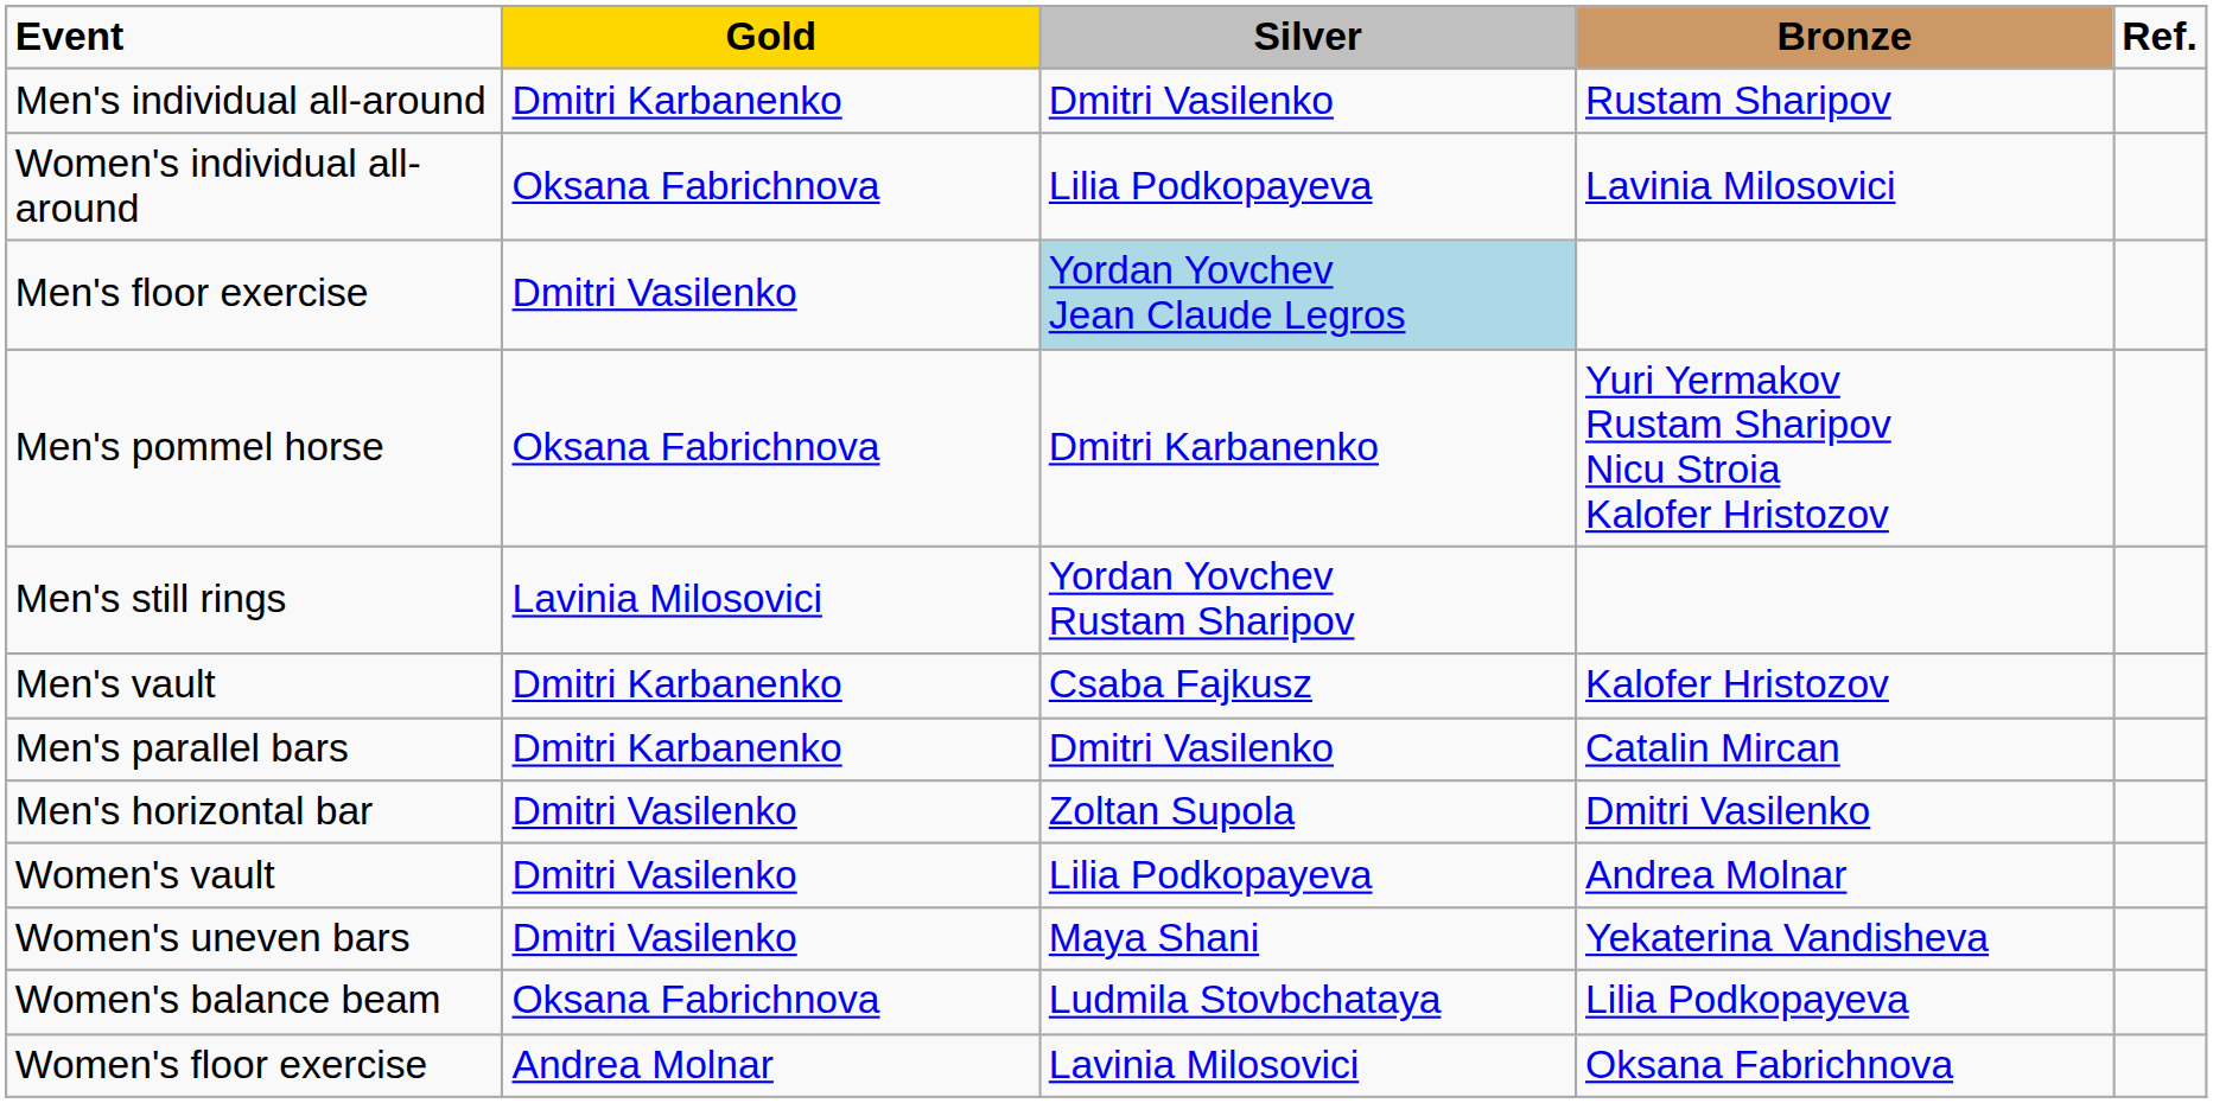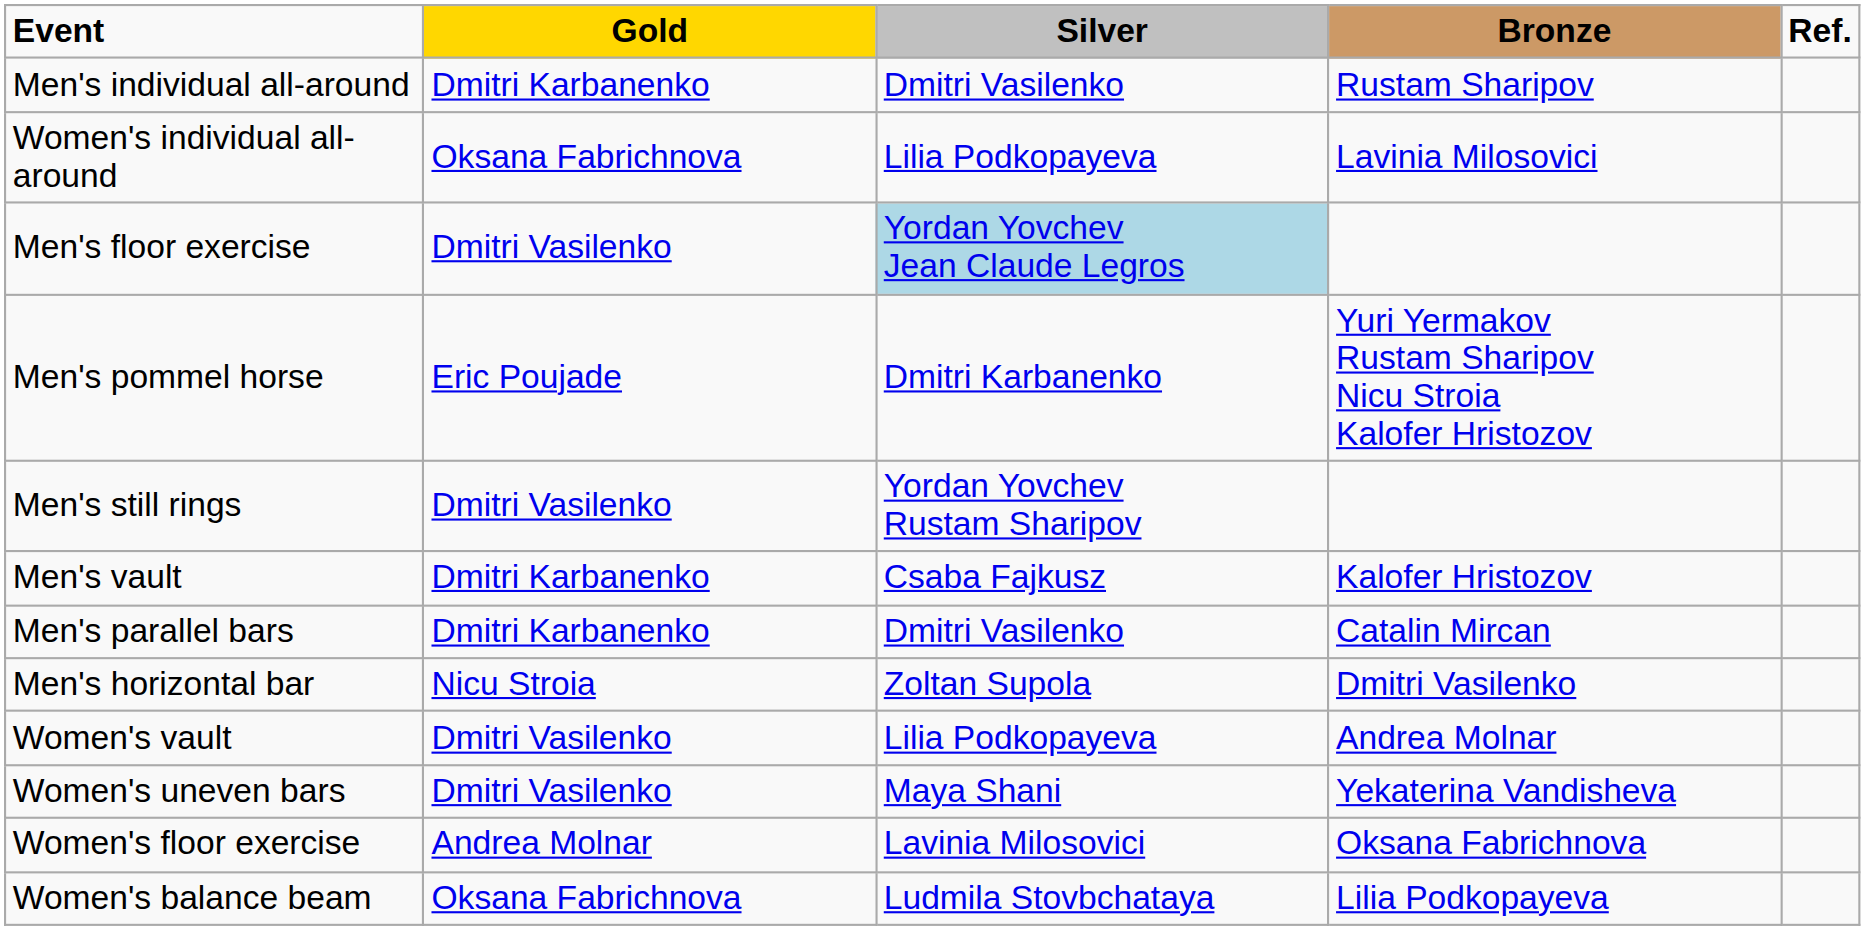Men's pommel horse | Gold: Oksana Fabrichnova -> Eric Poujade
Men's still rings | Gold: Lavinia Milosovici -> Dmitri Vasilenko
Men's horizontal bar | Gold: Dmitri Vasilenko -> Nicu Stroia
rows swapped: Women's balance beam <-> Women's floor exercise
